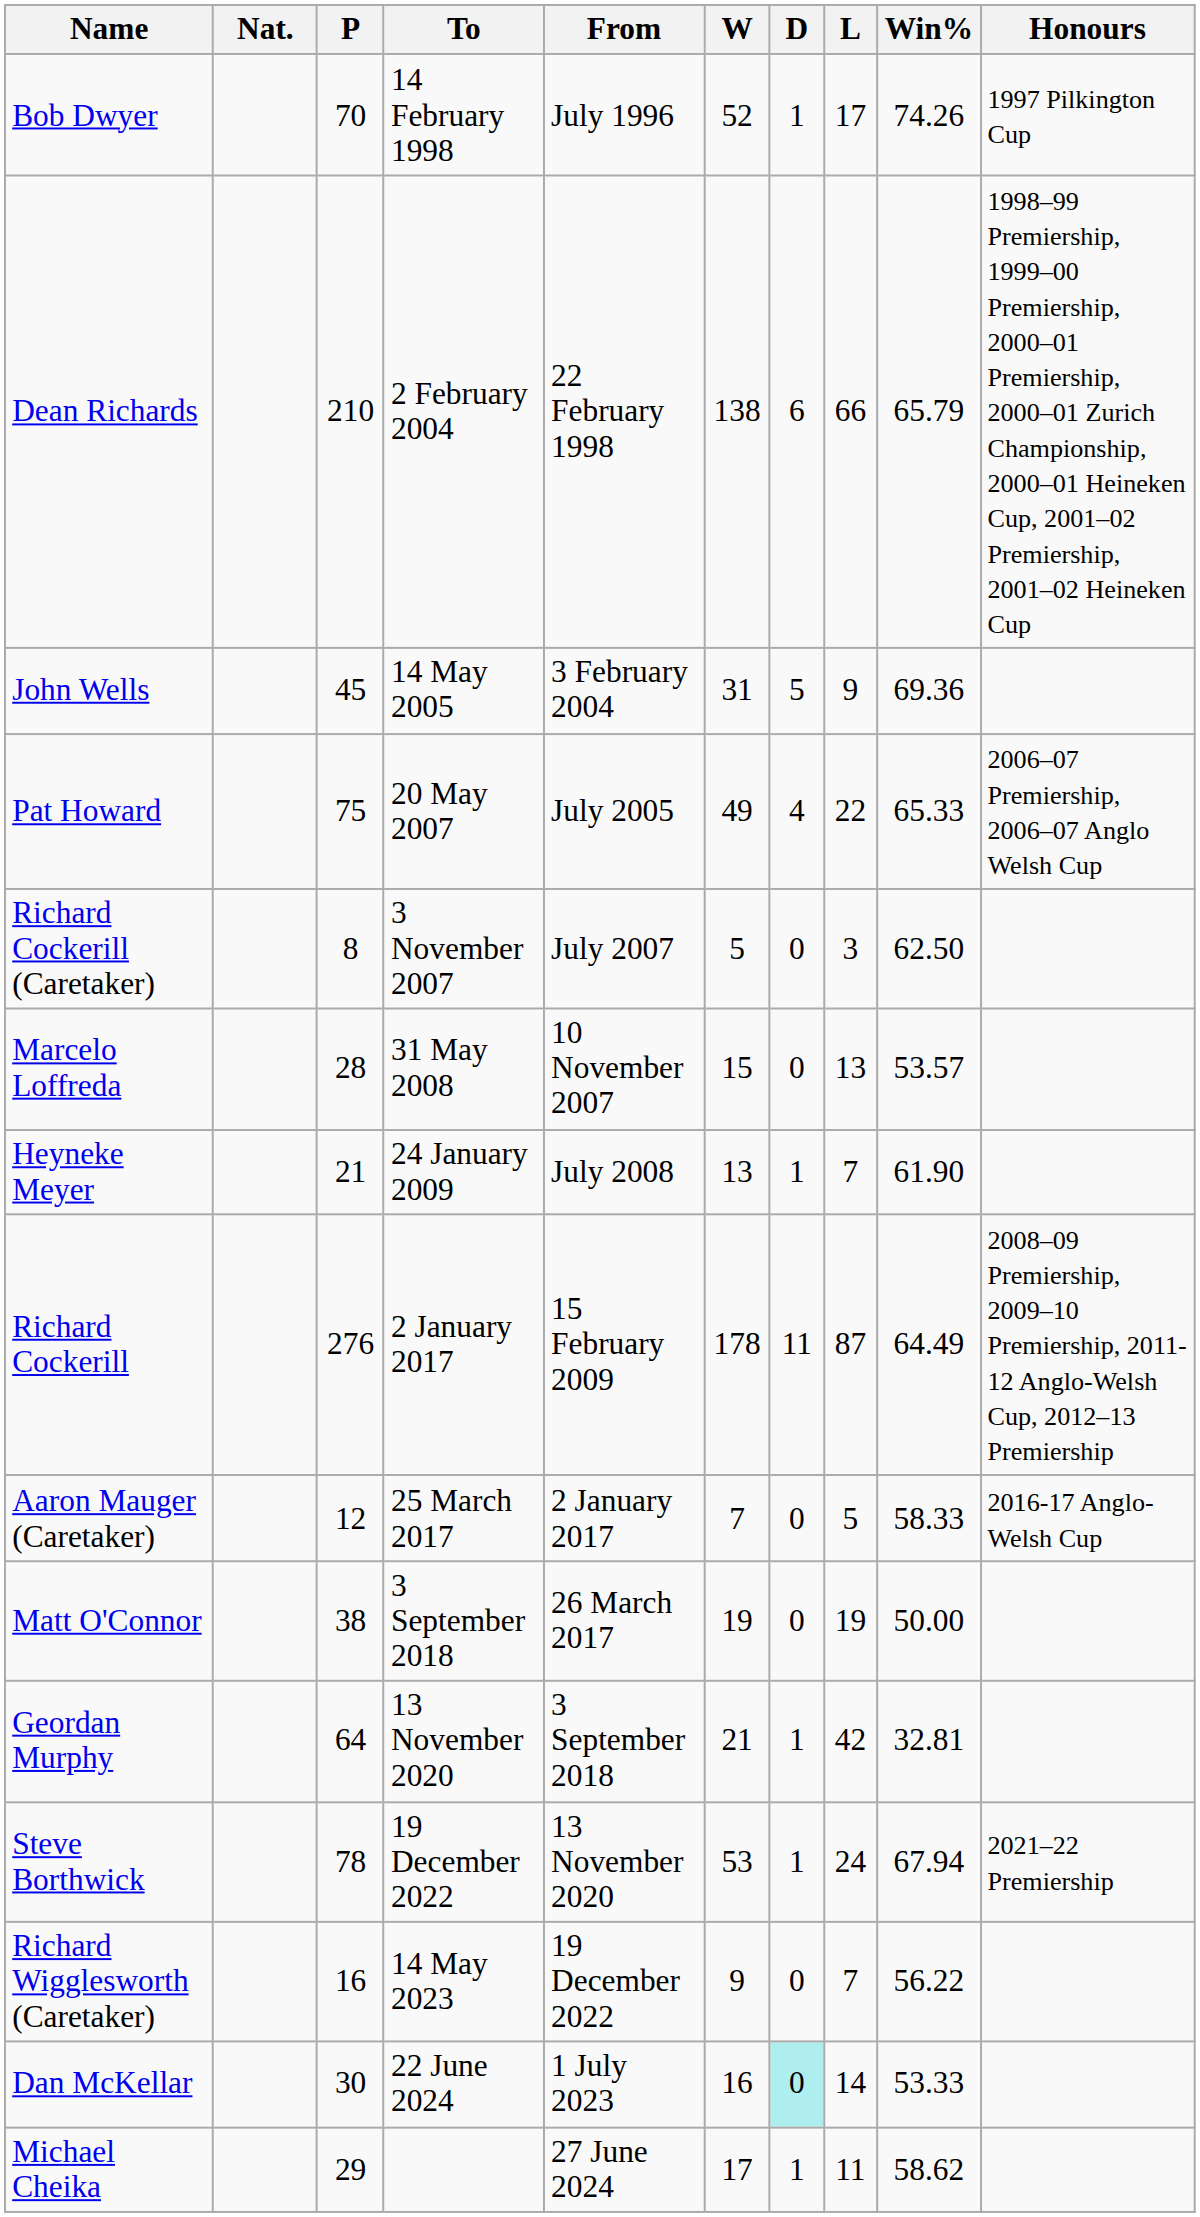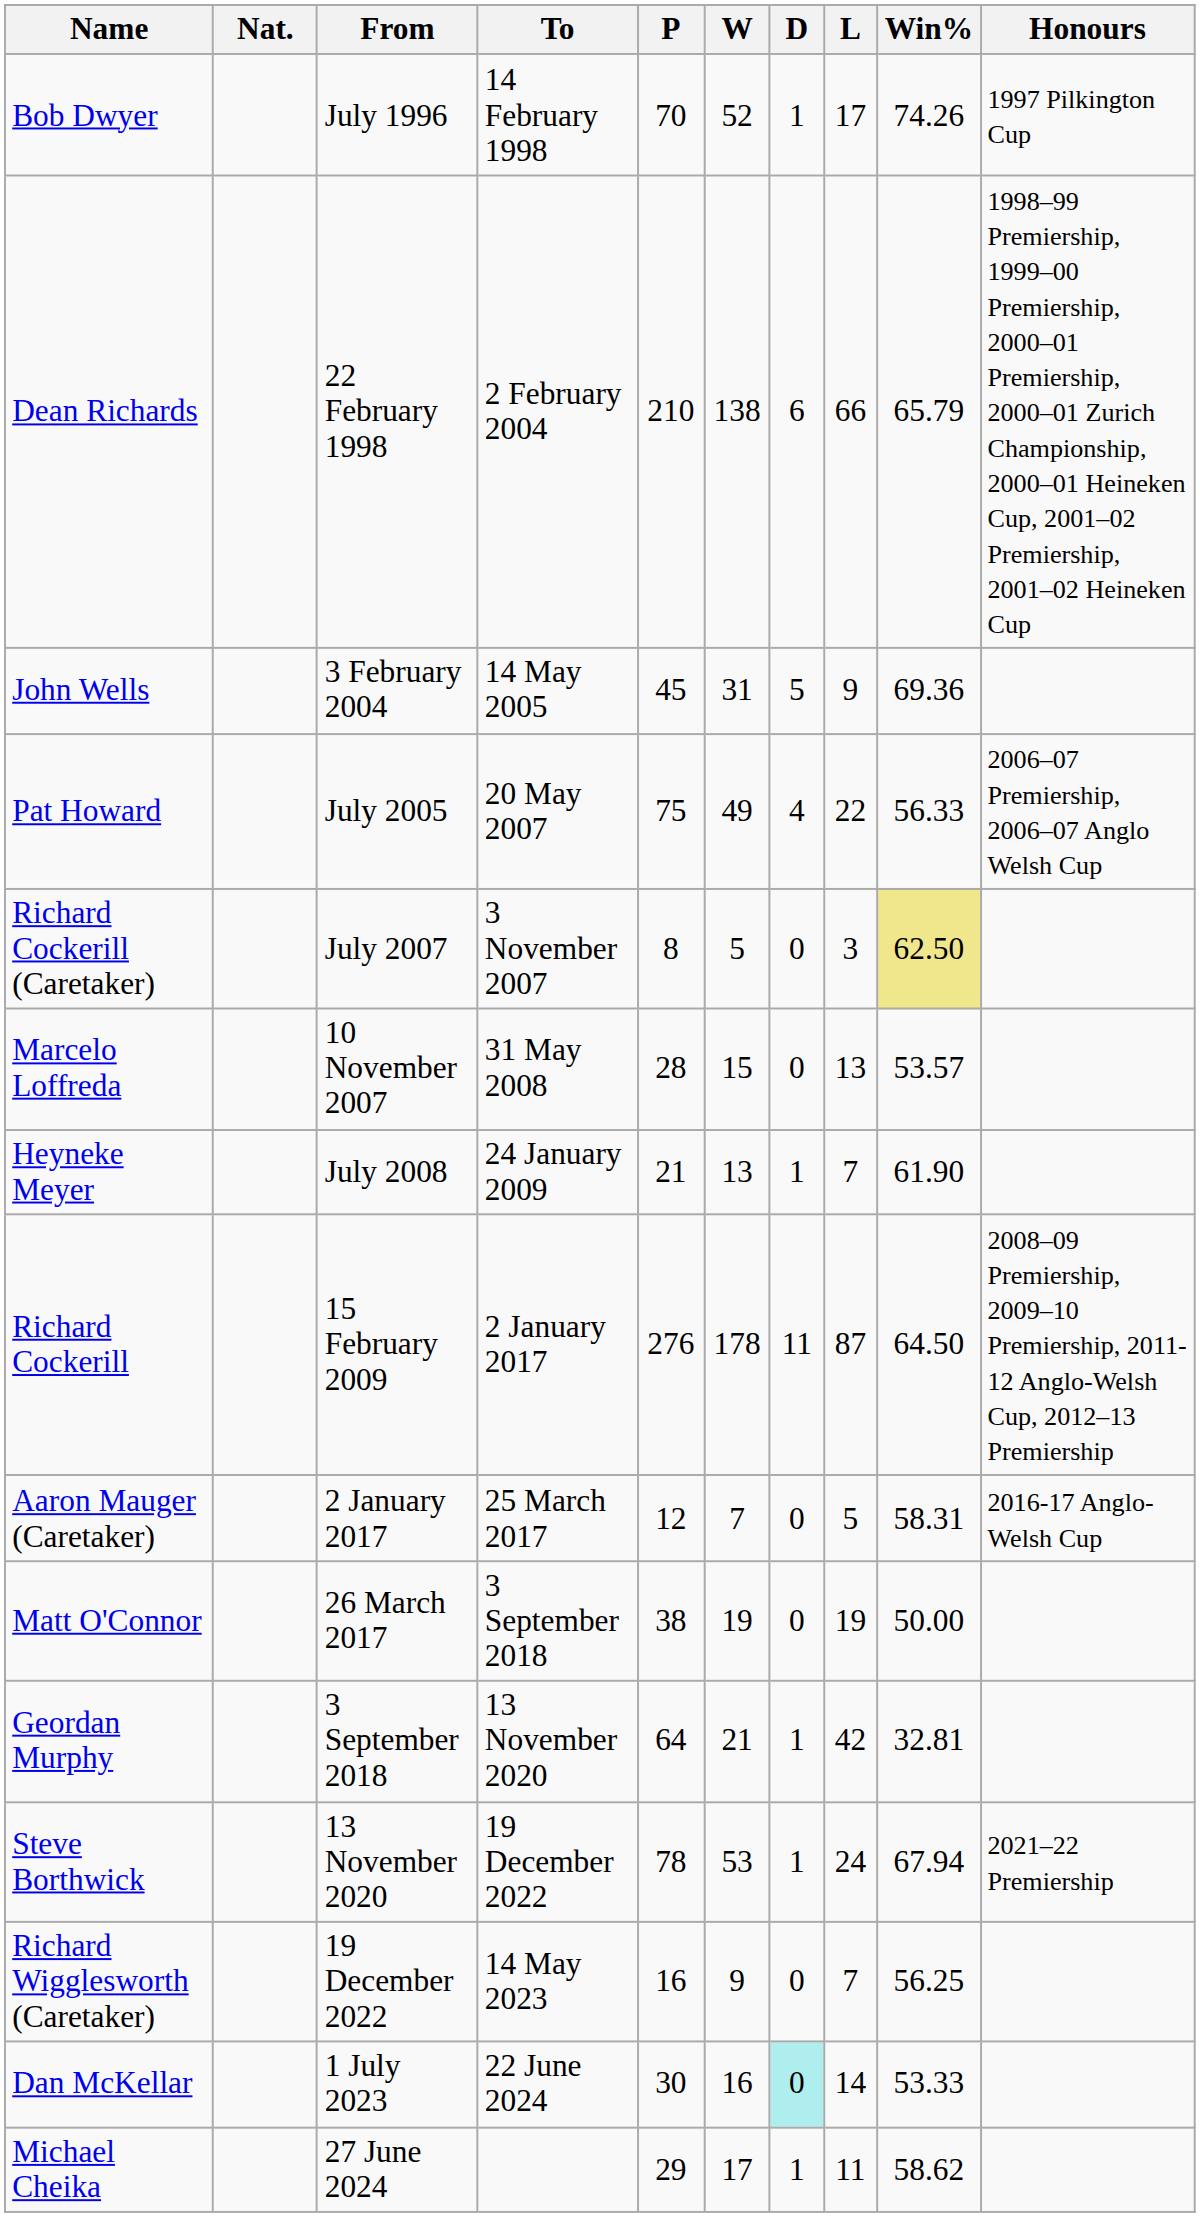columns swapped: From <-> P
Pat Howard | Win%: 65.33 -> 56.33
Richard Cockerill (Caretaker) | Win%: no background -> khaki background
Richard Cockerill | Win%: 64.49 -> 64.50
Aaron Mauger (Caretaker) | Win%: 58.33 -> 58.31
Richard Wigglesworth (Caretaker) | Win%: 56.22 -> 56.25
